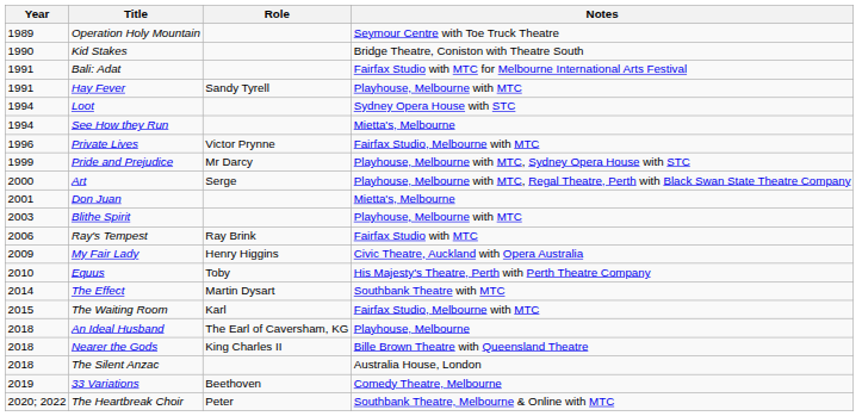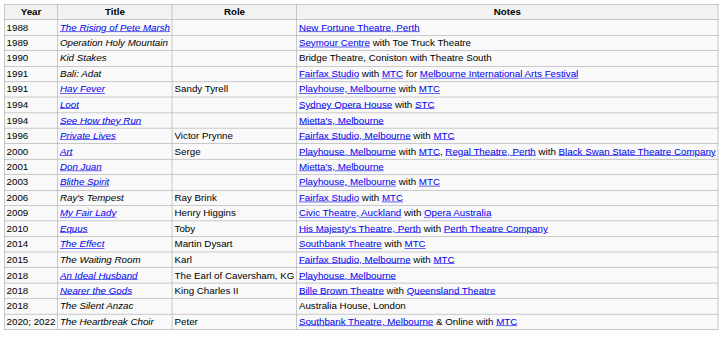+ row: 1988 | The Rising of Pete Marsh | New Fortune Theatre, Perth
- row: 1999 | Pride and Prejudice | Mr Darcy | Playhouse, Melbourne with MTC, Sydney Opera House with STC
- row: 2019 | 33 Variations | Beethoven | Comedy Theatre, Melbourne
